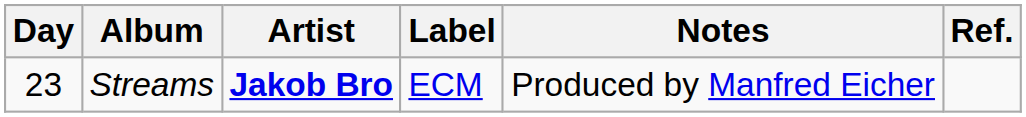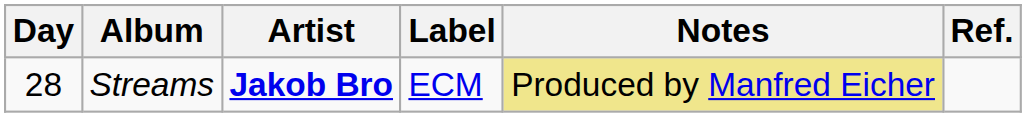Streams | Day: 23 -> 28
Streams | Notes: no background -> khaki background
